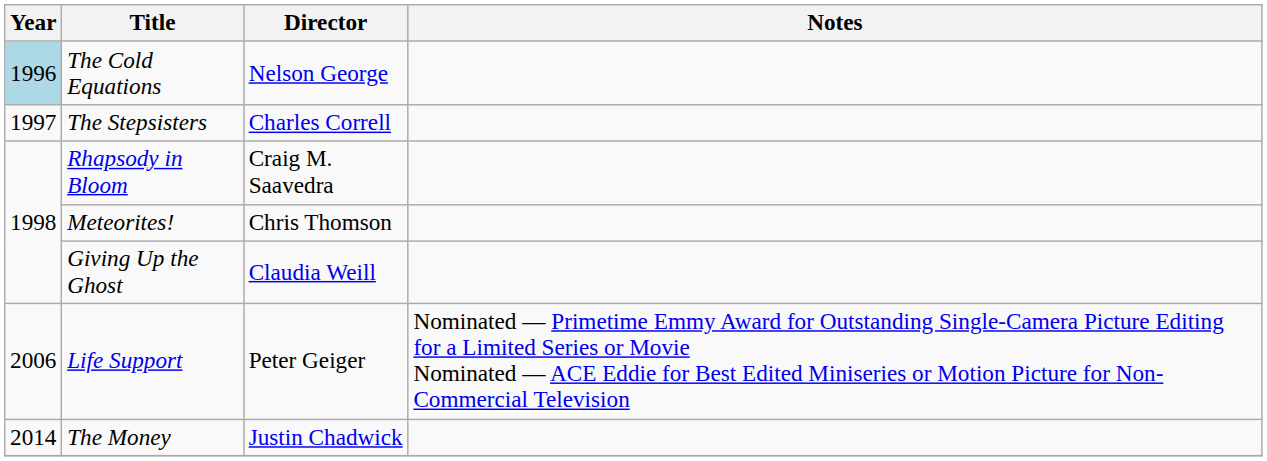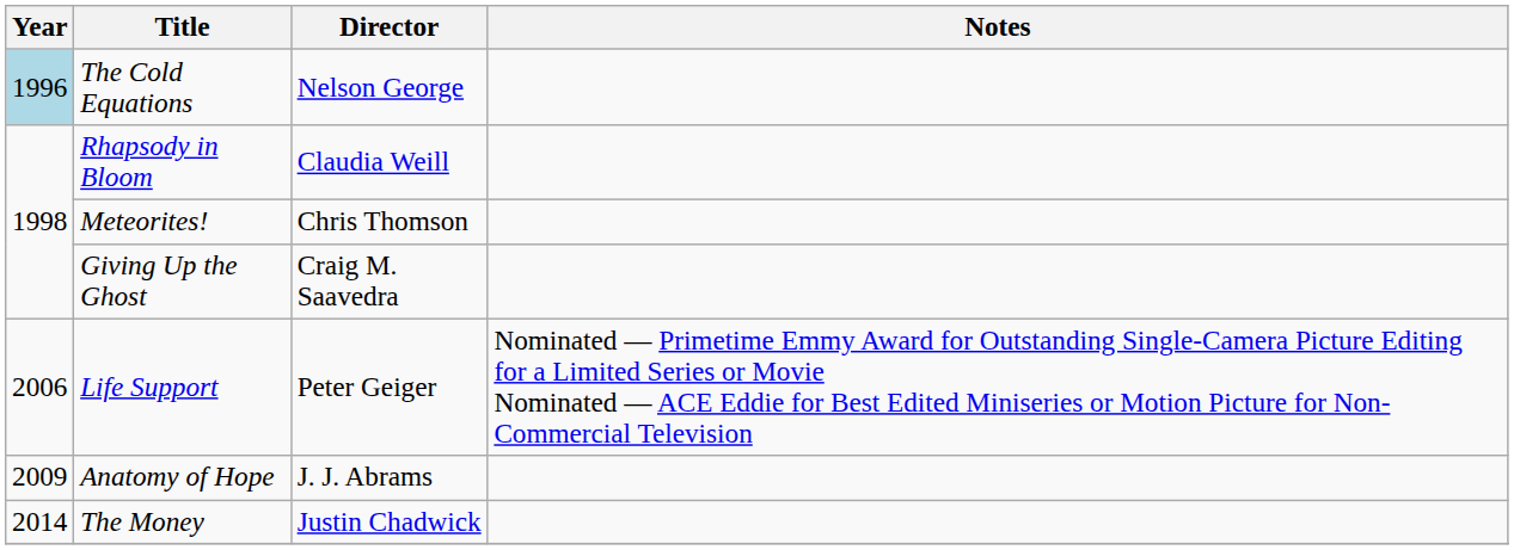- row: 1997 | The Stepsisters | Charles Correll
Rhapsody in Bloom | Director: Craig M. Saavedra -> Claudia Weill
Giving Up the Ghost | Director: Claudia Weill -> Craig M. Saavedra
+ row: 2009 | Anatomy of Hope | J. J. Abrams
